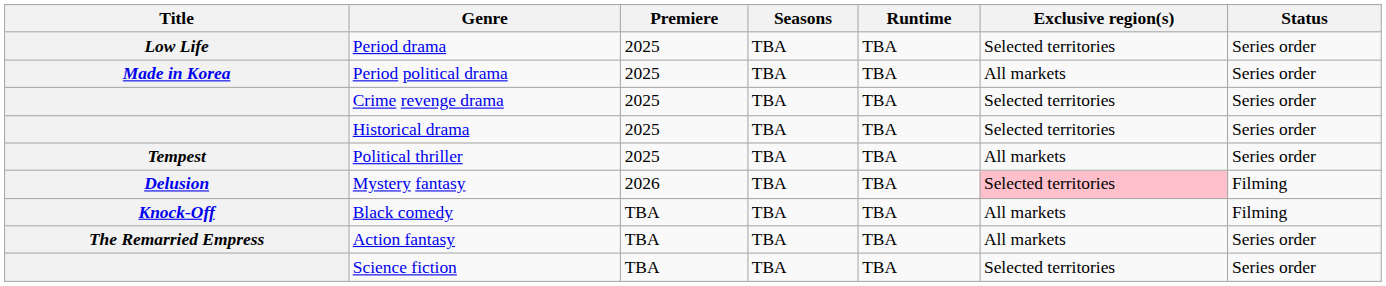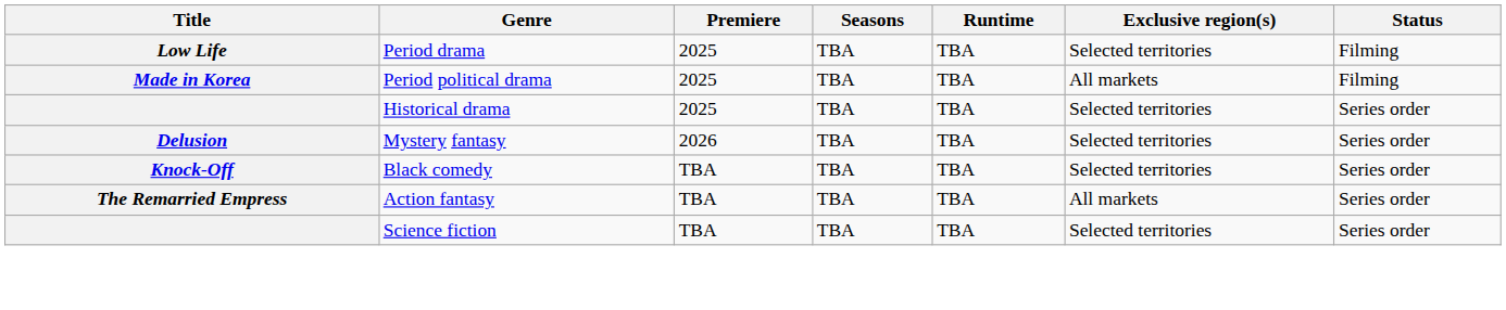Period drama | Status: Series order -> Filming
Period political drama | Status: Series order -> Filming
- row: Crime revenge drama | 2025 | TBA | TBA | Selected territories | Series order
- row: Tempest | Political thriller | 2025 | TBA | TBA | All markets | Series order
Mystery fantasy | Exclusive region(s): pink background -> no background
Mystery fantasy | Status: Filming -> Series order
Black comedy | Exclusive region(s): All markets -> Selected territories
Black comedy | Status: Filming -> Series order
